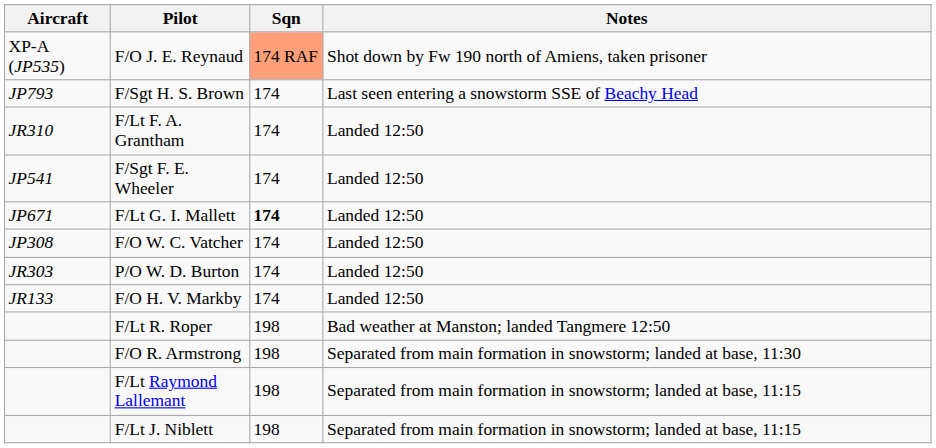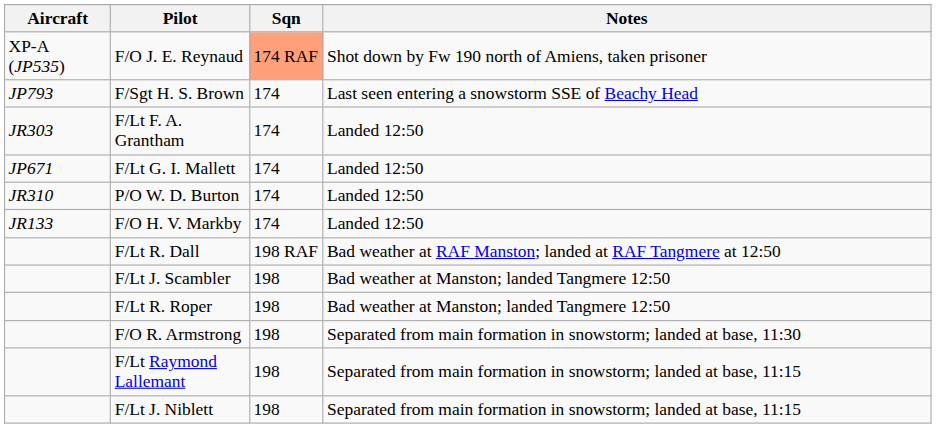F/Lt F. A. Grantham | Aircraft: JR310 -> JR303
- row: JP541 | F/Sgt F. E. Wheeler | 174 | Landed 12:50
F/Lt G. I. Mallett | Sqn: bold -> normal
- row: JP308 | F/O W. C. Vatcher | 174 | Landed 12:50
P/O W. D. Burton | Aircraft: JR303 -> JR310
+ row: F/Lt R. Dall | 198 RAF | Bad weather at RAF Manston; landed at RAF Tangmere at 12:50
+ row: F/Lt J. Scambler | 198 | Bad weather at Manston; landed Tangmere 12:50
